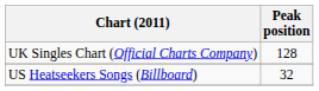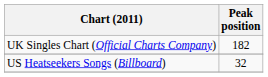UK Singles Chart (Official Charts Company) | Peak position: 128 -> 182
